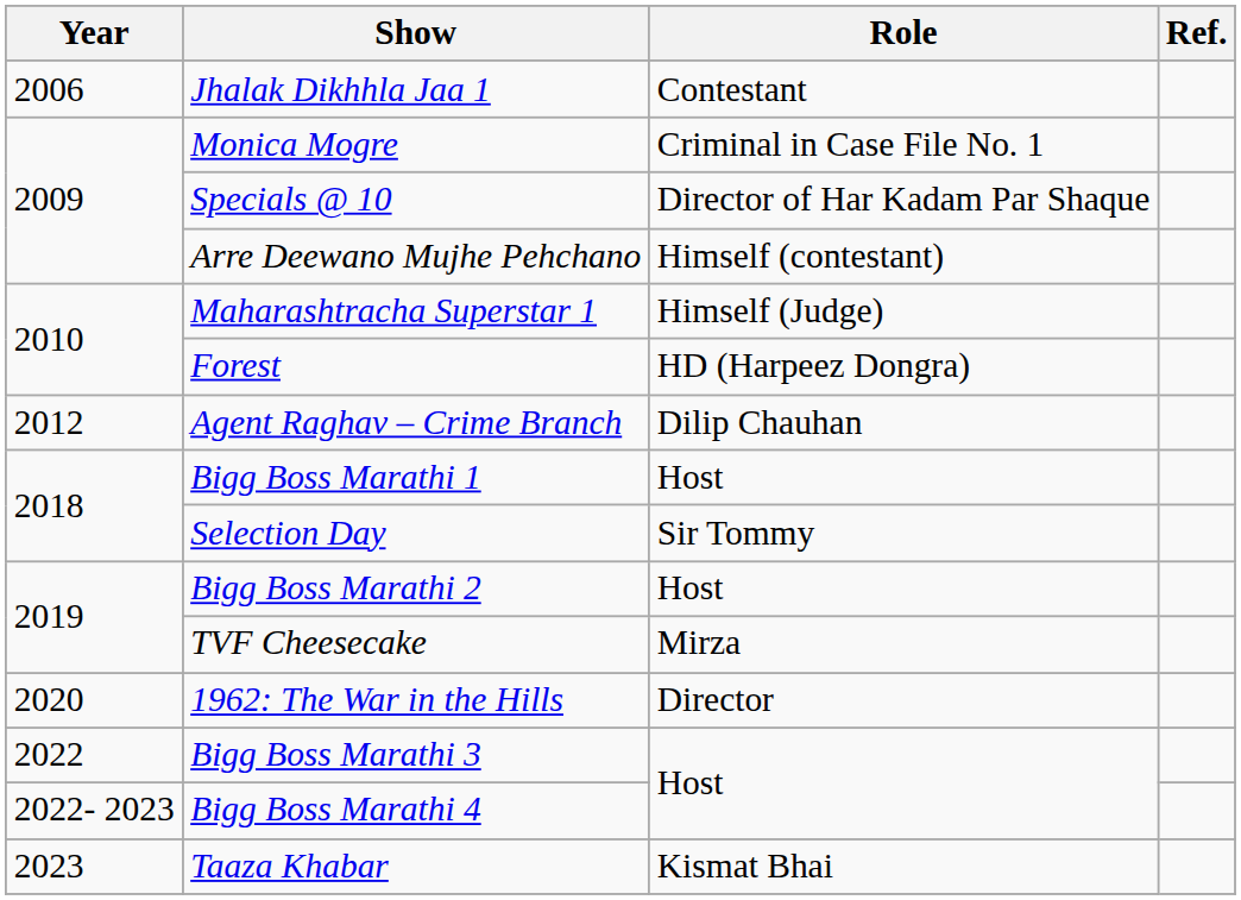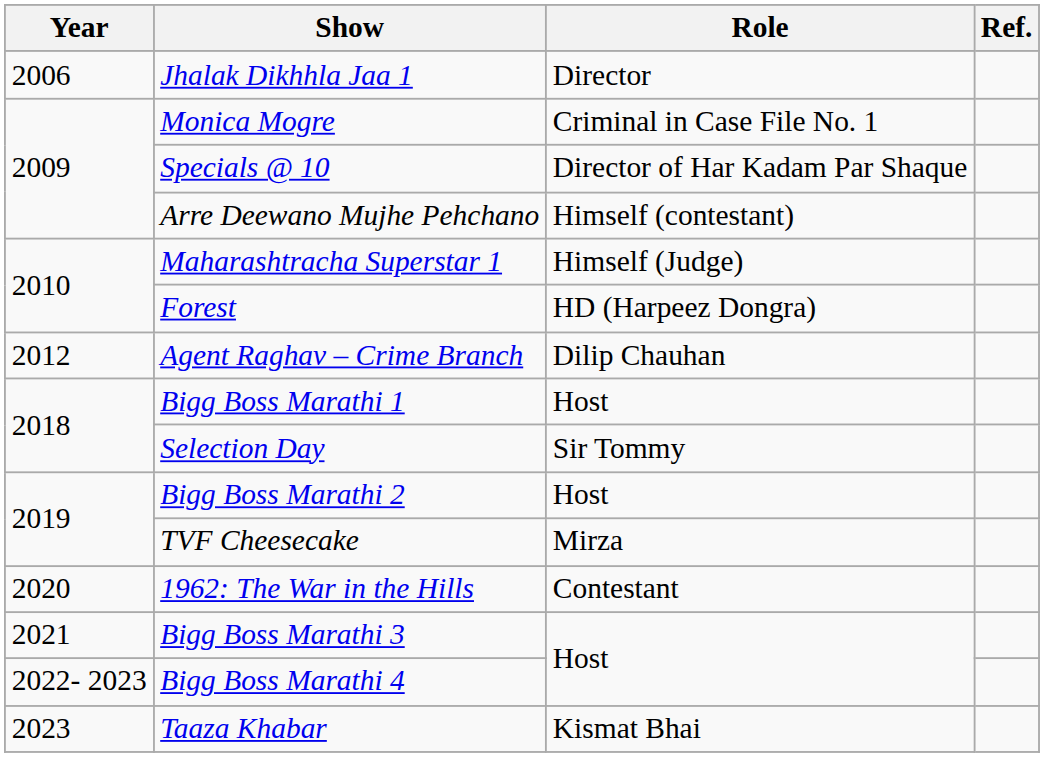Jhalak Dikhhla Jaa 1 | Role: Contestant -> Director
1962: The War in the Hills | Role: Director -> Contestant
Bigg Boss Marathi 3 | Year: 2022 -> 2021
